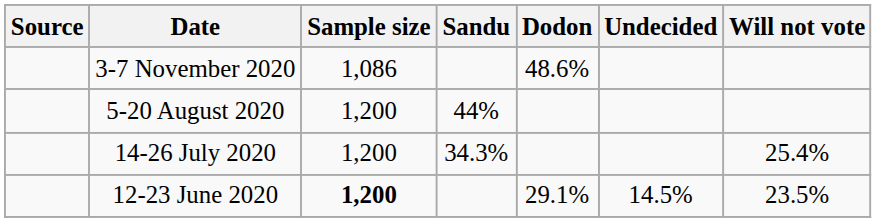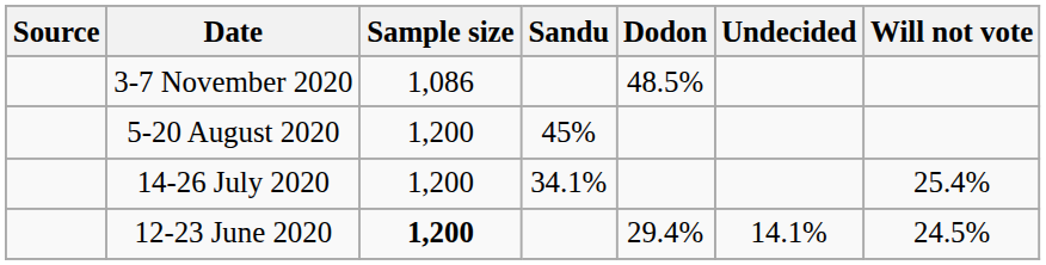3-7 November 2020 | Dodon: 48.6% -> 48.5%
5-20 August 2020 | Sandu: 44% -> 45%
14-26 July 2020 | Sandu: 34.3% -> 34.1%
12-23 June 2020 | Dodon: 29.1% -> 29.4%
12-23 June 2020 | Undecided: 14.5% -> 14.1%
12-23 June 2020 | Will not vote: 23.5% -> 24.5%
